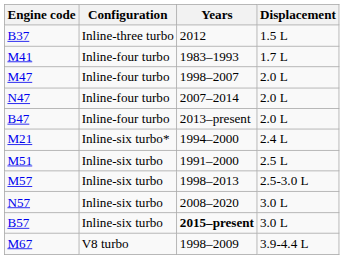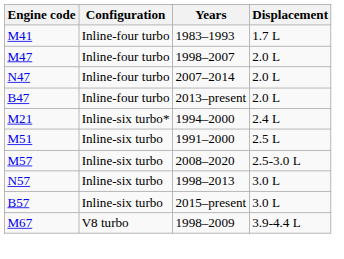- row: B37 | Inline-three turbo | 2012 | 1.5 L
M57 | Years: 1998–2013 -> 2008–2020
N57 | Years: 2008–2020 -> 1998–2013
B57 | Years: bold -> normal
